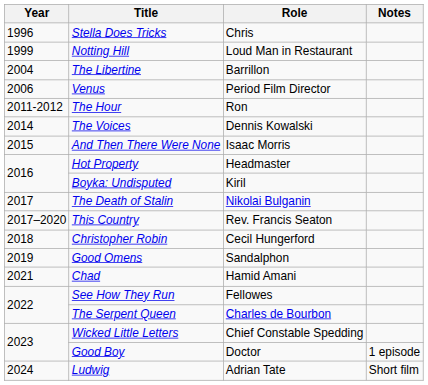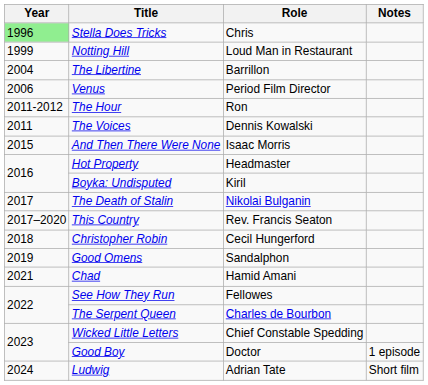Stella Does Tricks | Year: no background -> lightgreen background
The Voices | Year: 2014 -> 2011
